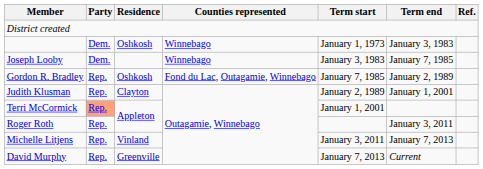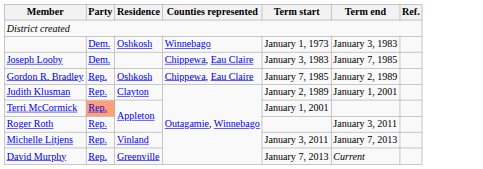Joseph Looby | Counties represented: Winnebago -> Chippewa, Eau Claire
Gordon R. Bradley | Counties represented: Fond du Lac, Outagamie, Winnebago -> Chippewa, Eau Claire
